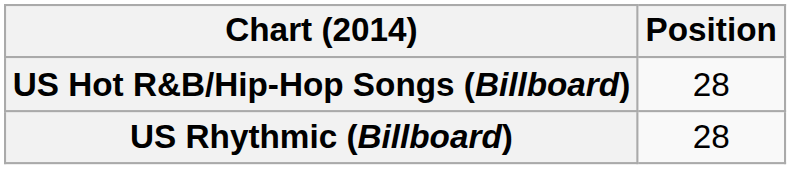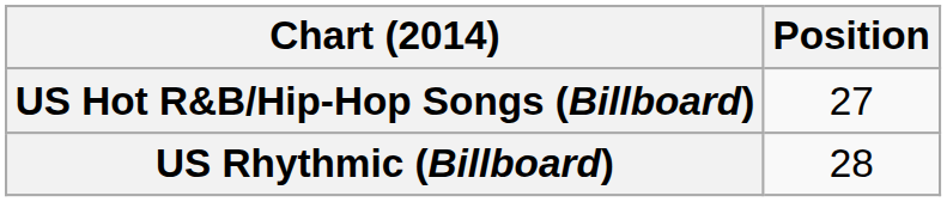US Hot R&B/Hip-Hop Songs (Billboard) | Position: 28 -> 27
